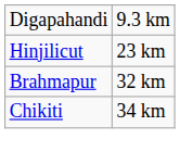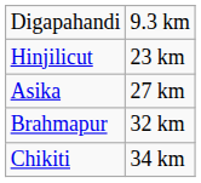+ row: Asika | 27 km
